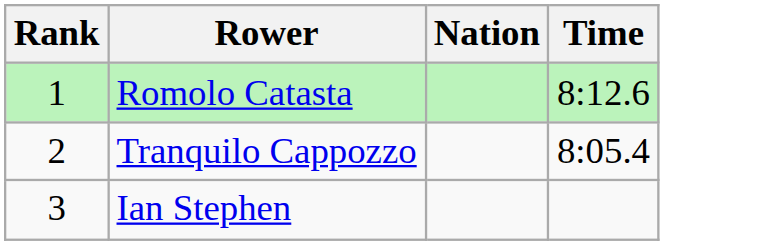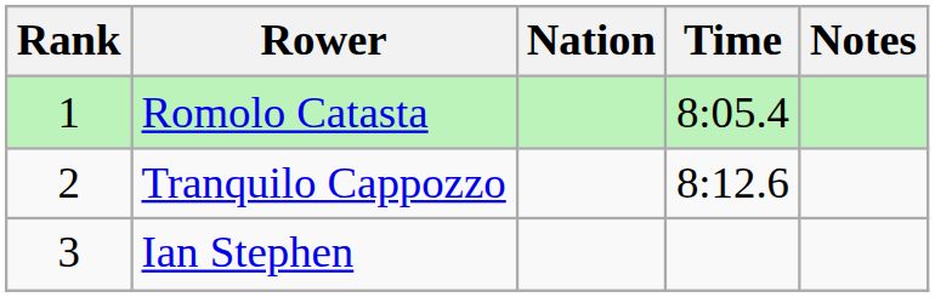+ column: Notes
Romolo Catasta | Time: 8:12.6 -> 8:05.4
Tranquilo Cappozzo | Time: 8:05.4 -> 8:12.6
